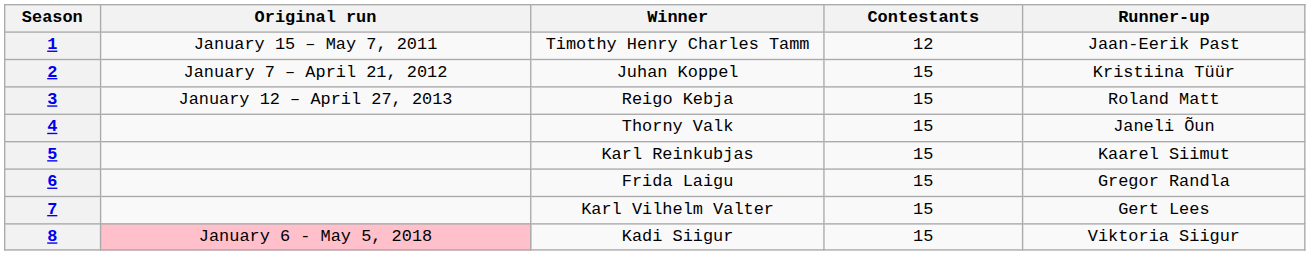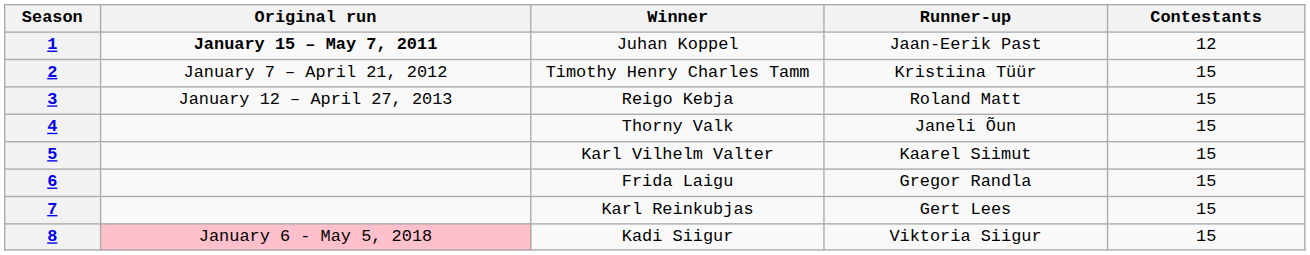columns swapped: Runner-up <-> Contestants
1 | Original run: normal -> bold
1 | Winner: Timothy Henry Charles Tamm -> Juhan Koppel
2 | Winner: Juhan Koppel -> Timothy Henry Charles Tamm
5 | Winner: Karl Reinkubjas -> Karl Vilhelm Valter
7 | Winner: Karl Vilhelm Valter -> Karl Reinkubjas
